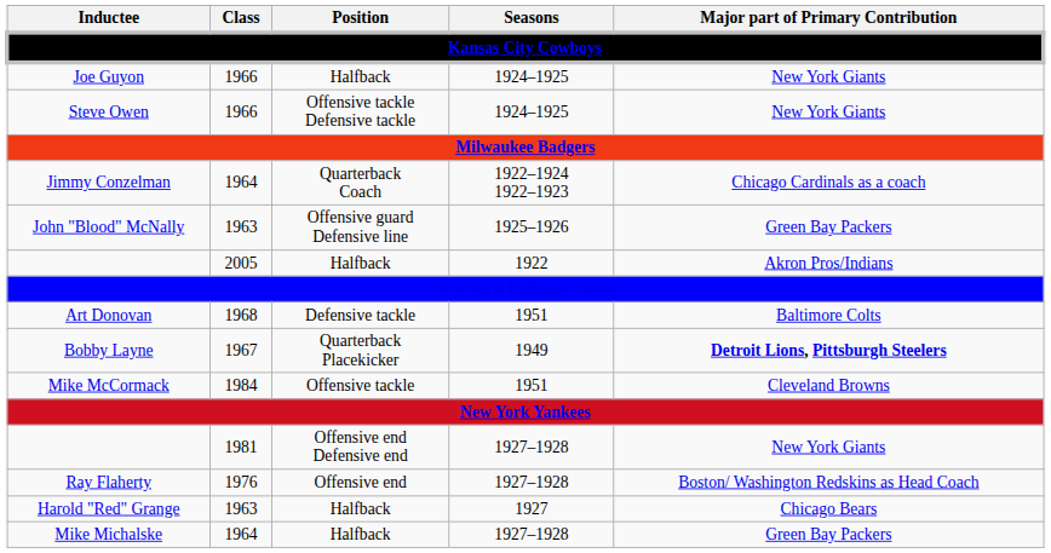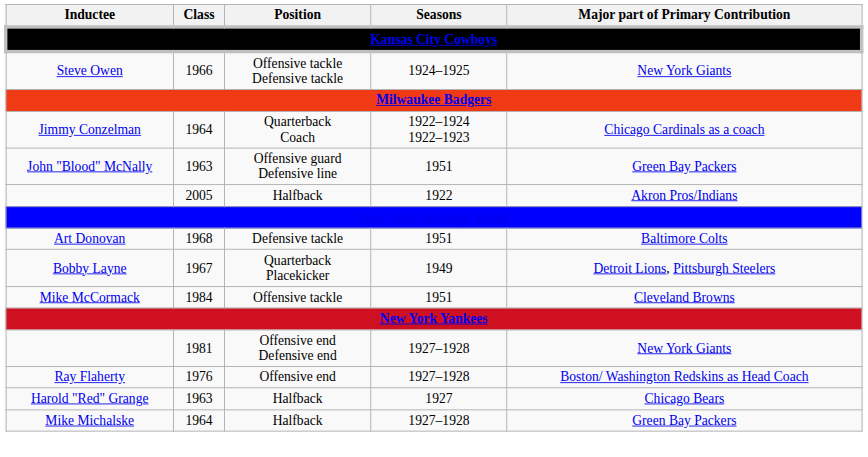- row: Joe Guyon | 1966 | Halfback | 1924–1925 | New York Giants
John "Blood" McNally | Seasons: 1925–1926 -> 1951
Bobby Layne | Major part of Primary Contribution: bold -> normal
